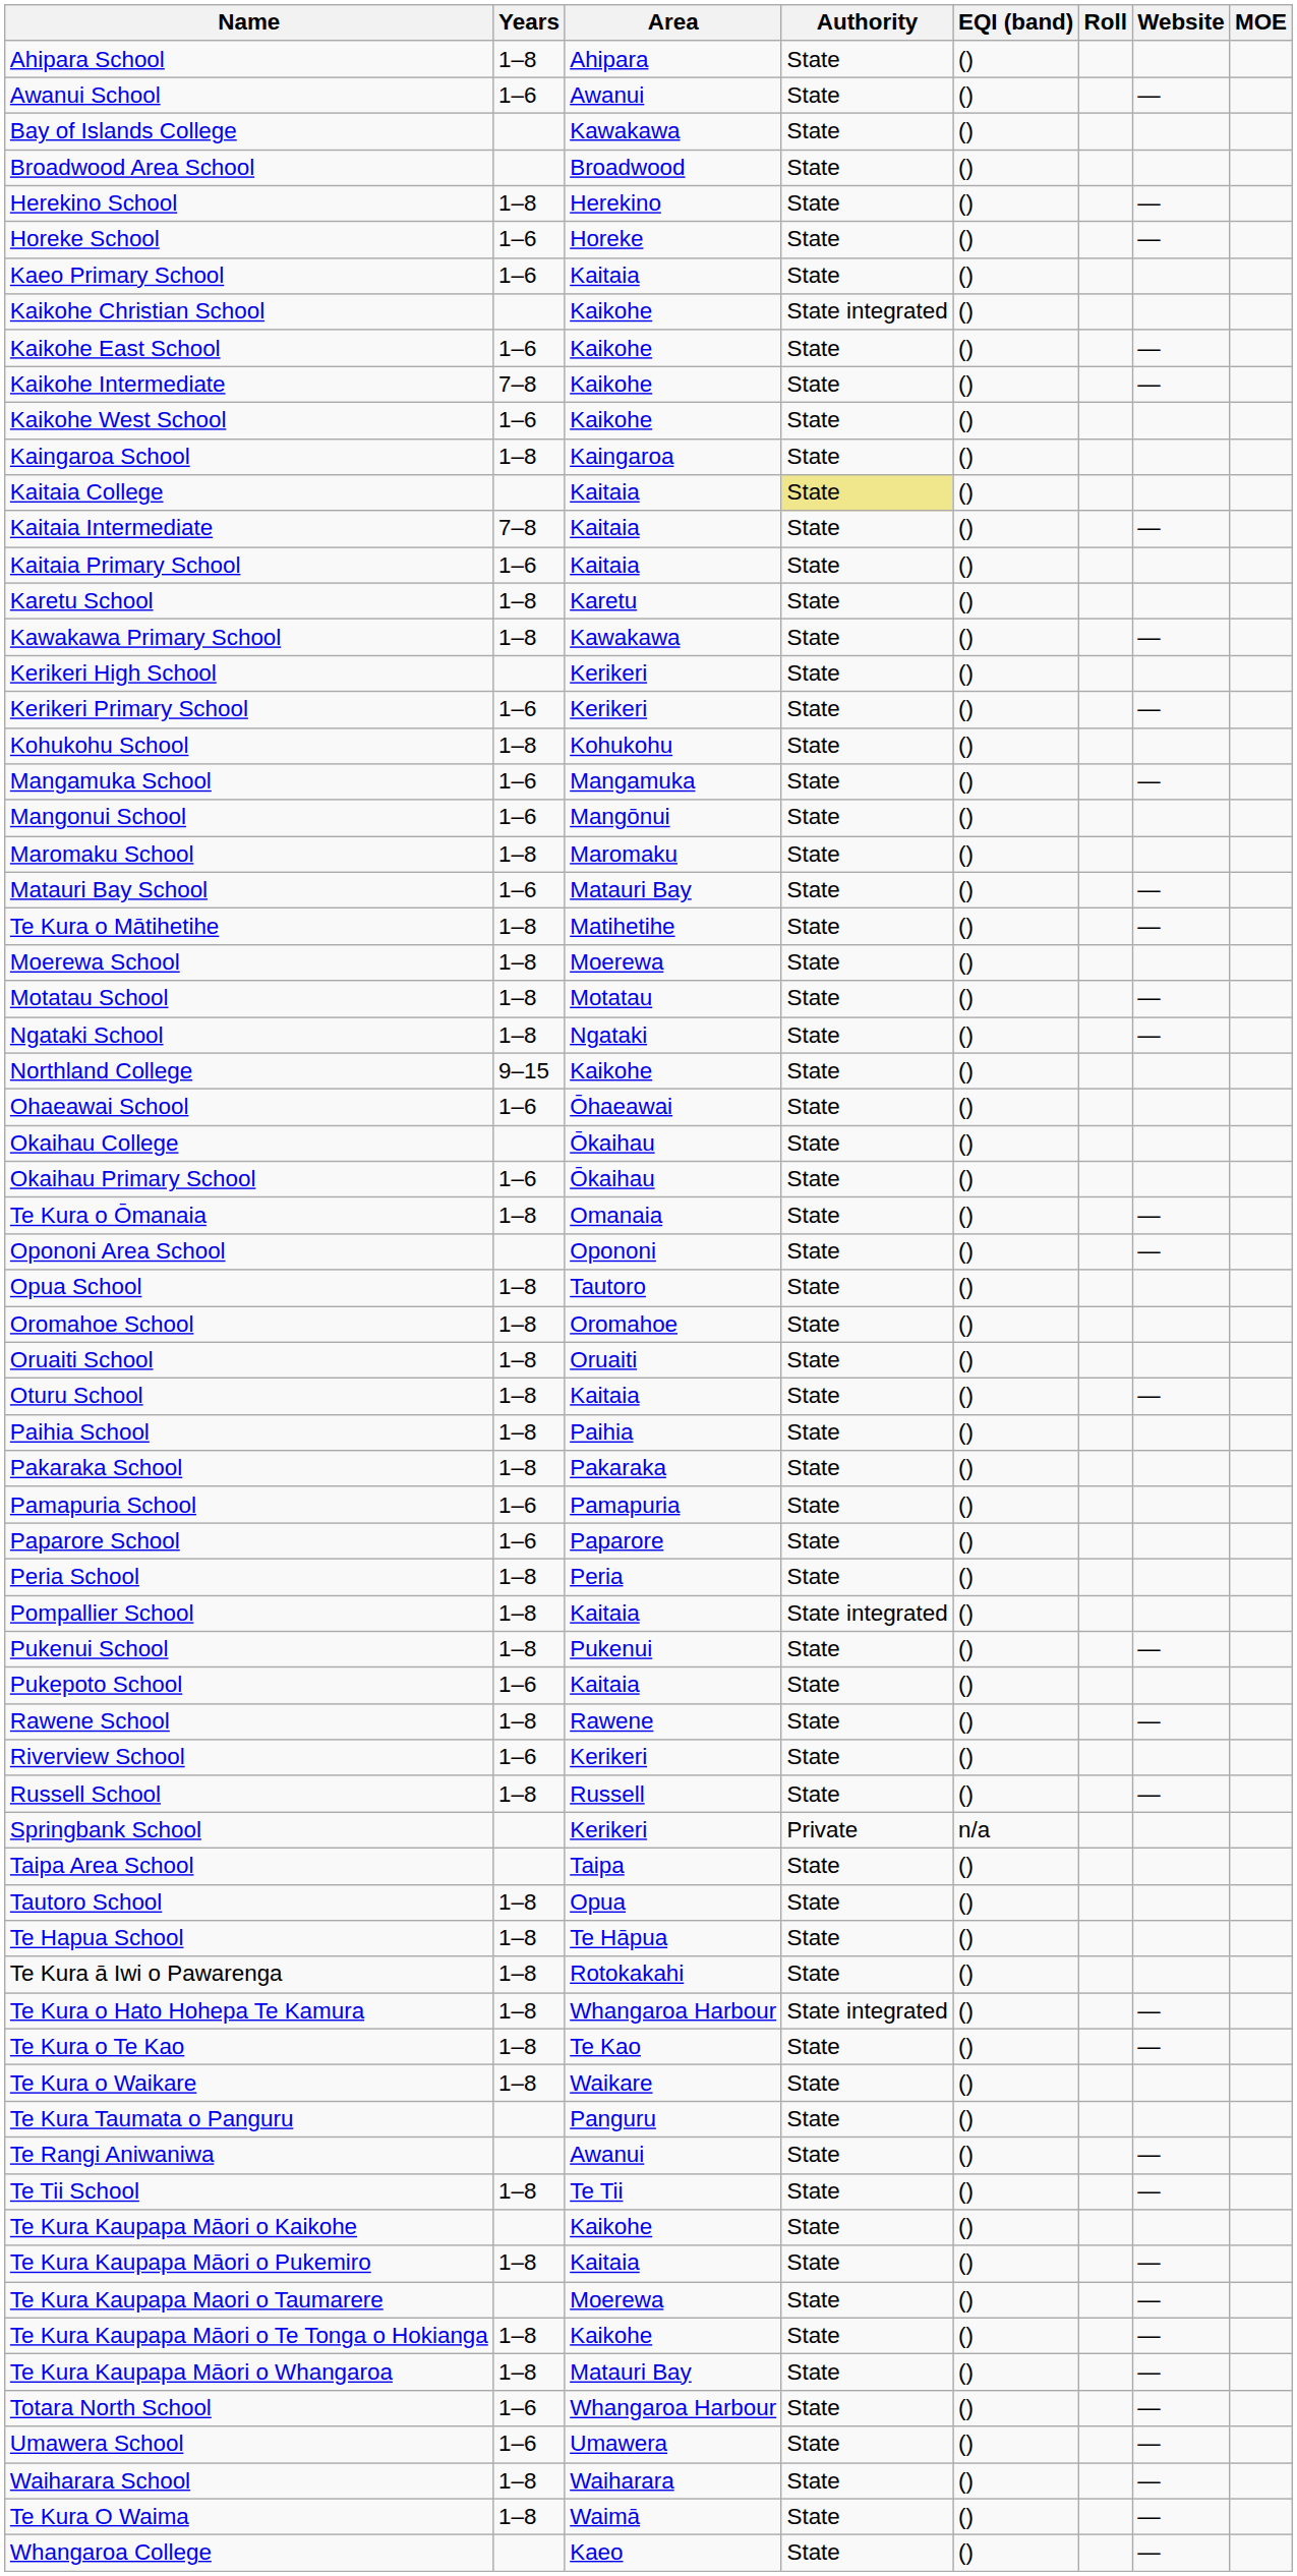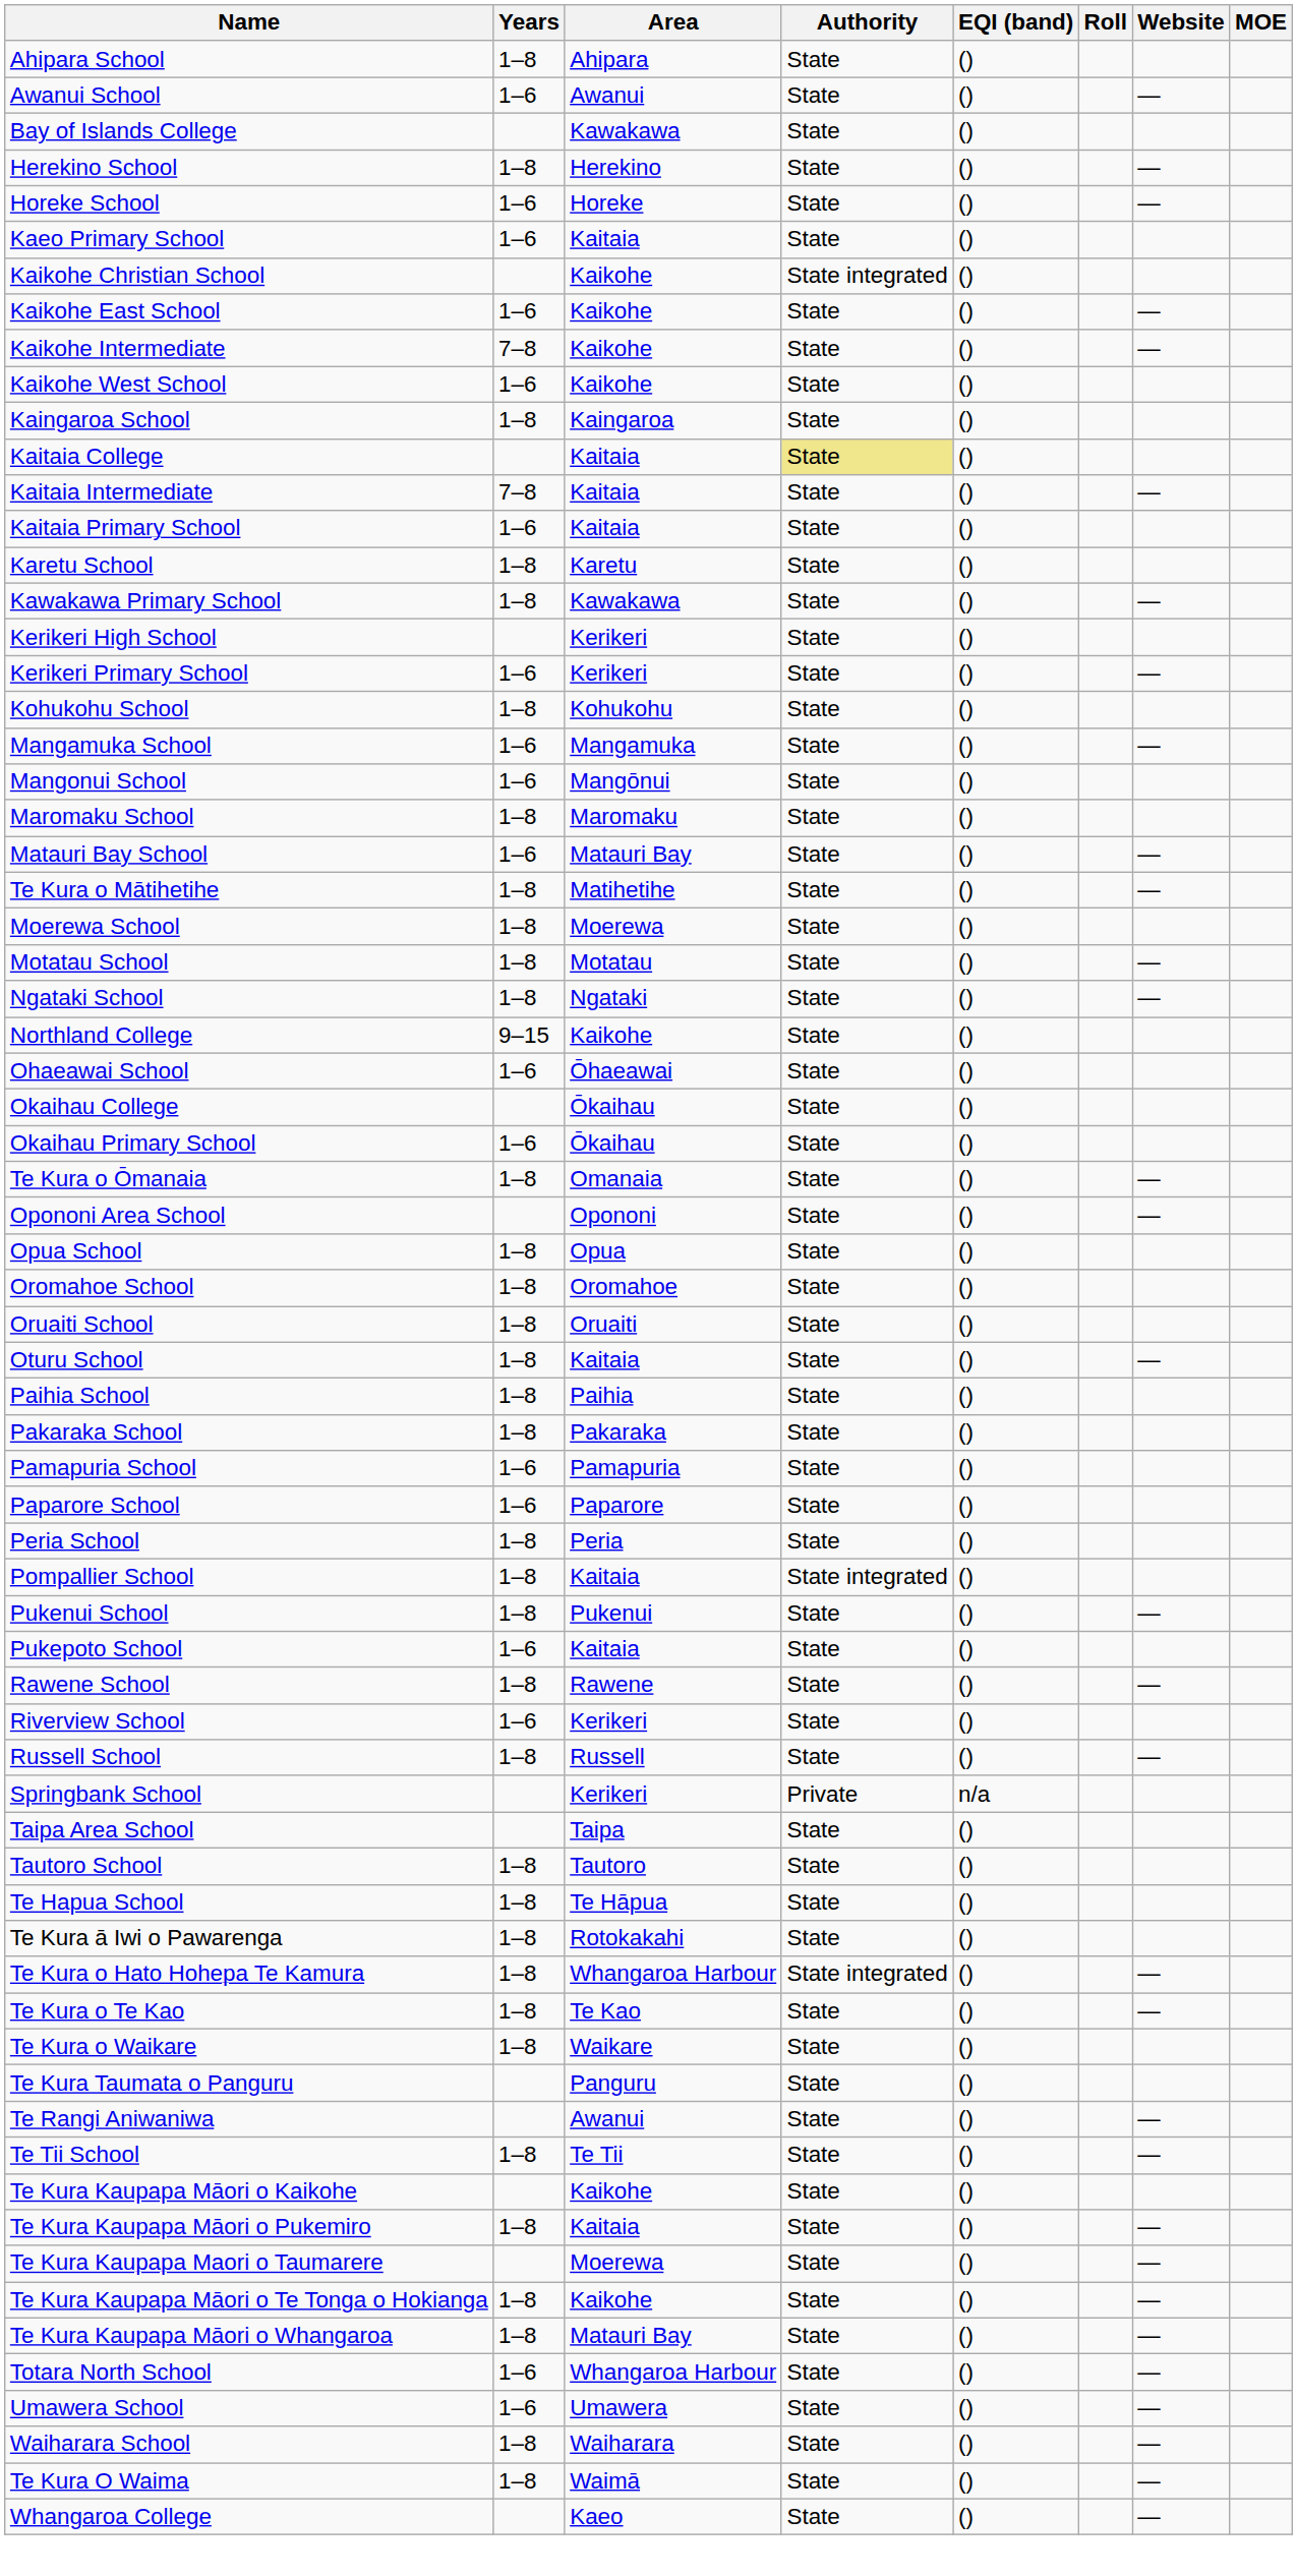- row: Broadwood Area School | Broadwood | State | ()
Opua School | Area: Tautoro -> Opua
Tautoro School | Area: Opua -> Tautoro
